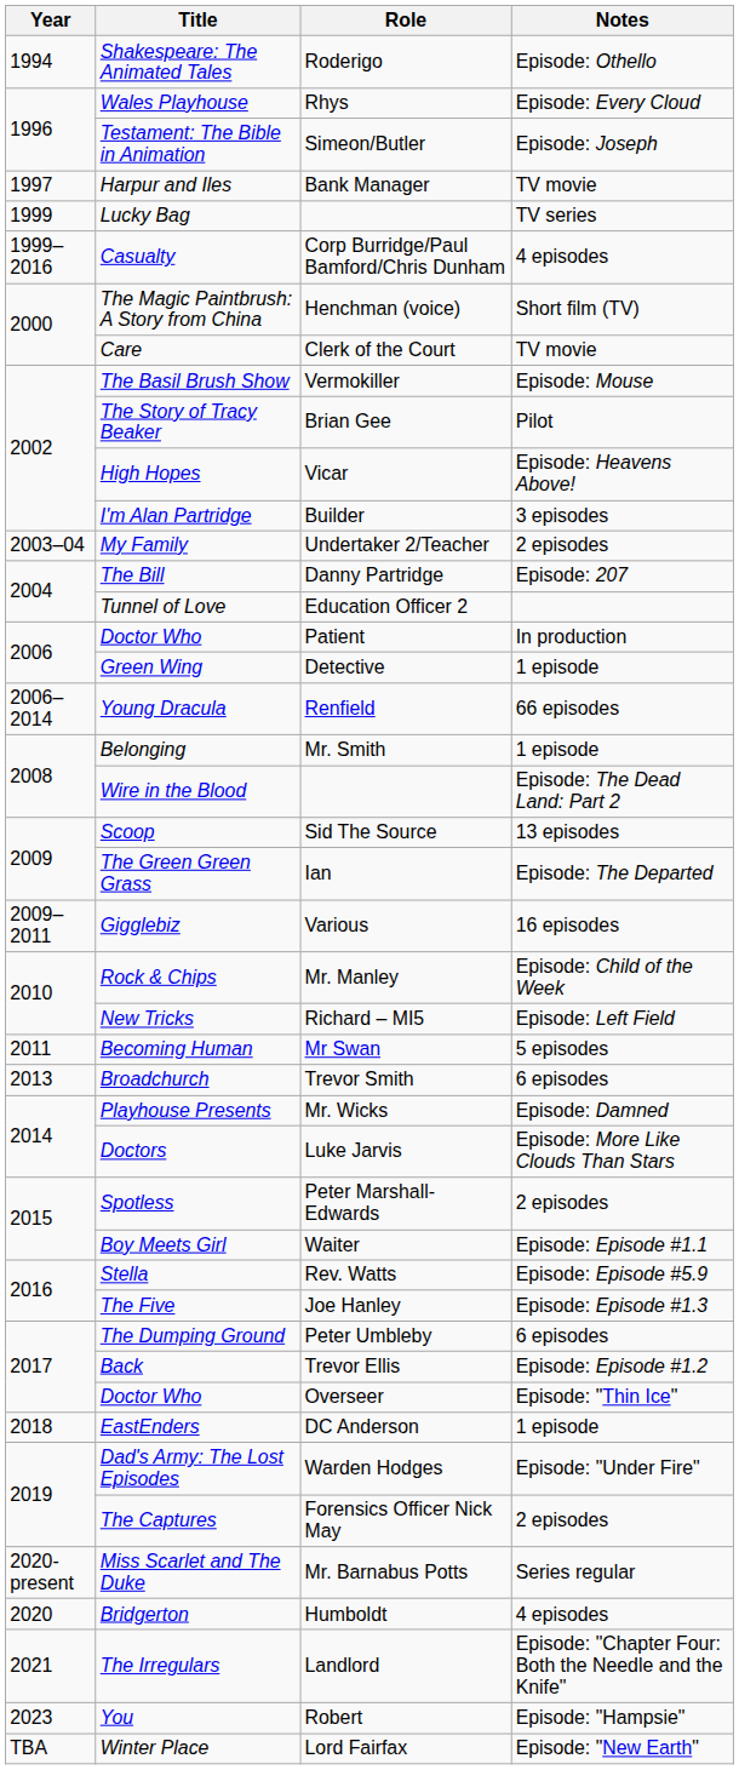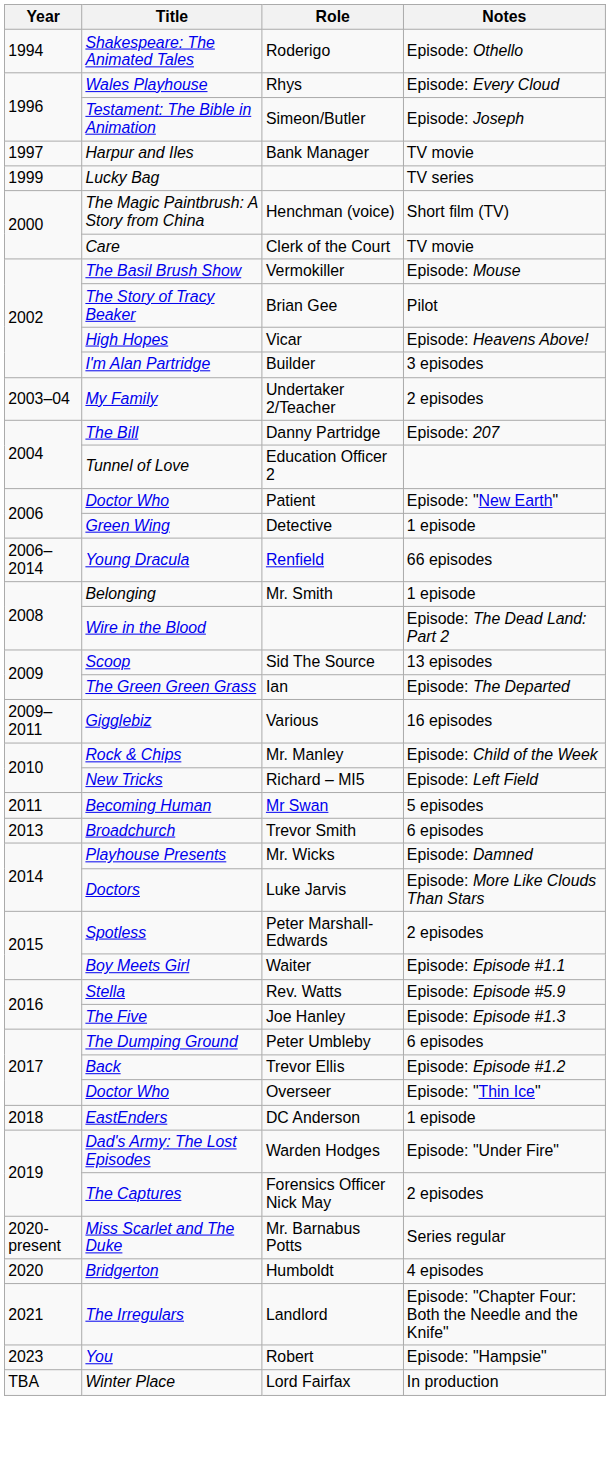- row: 1999–2016 | Casualty | Corp Burridge/Paul Bamford/Chris Dunham | 4 episodes
Doctor Who / Patient | Notes: In production -> Episode: "New Earth"
Winter Place | Notes: Episode: "New Earth" -> In production
